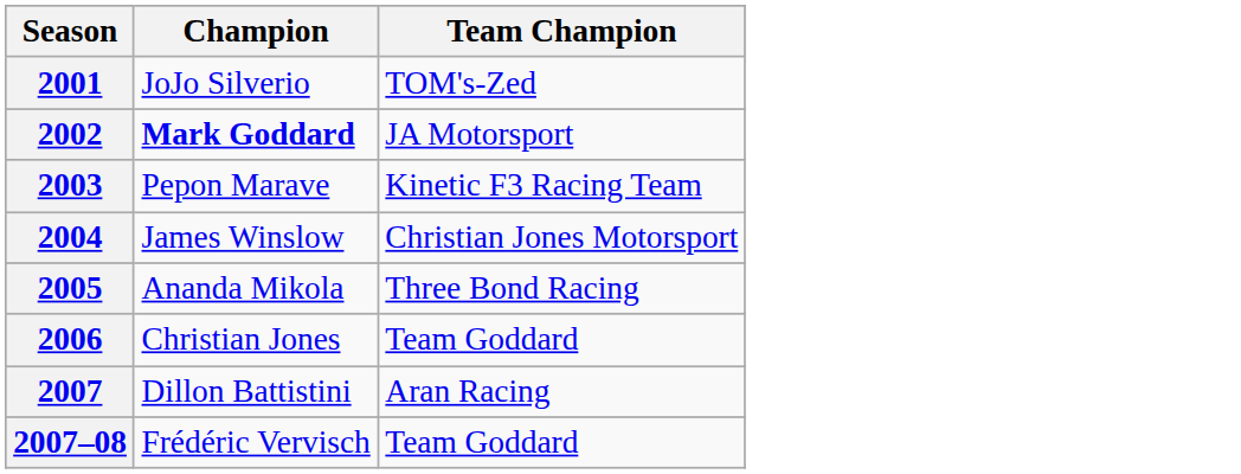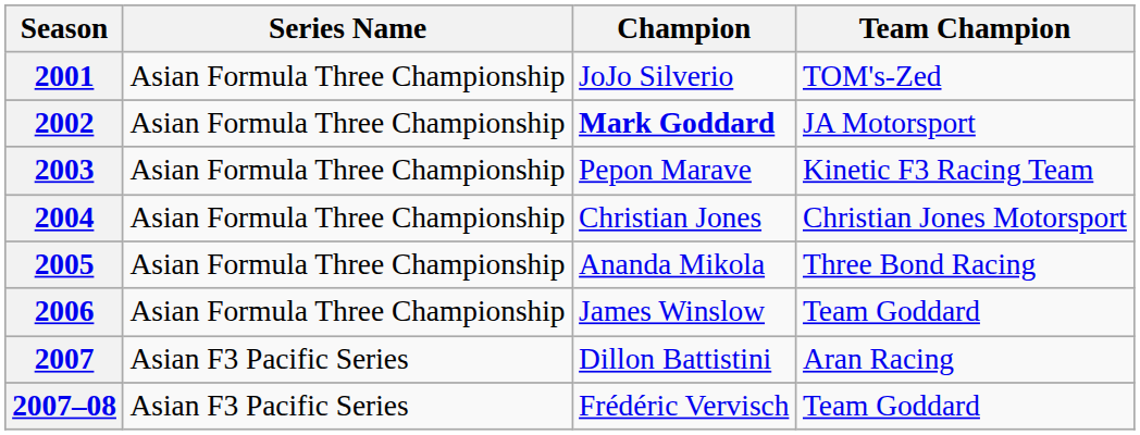+ column: Series Name | Asian Formula Three Championship | Asian Formula Three Championship | Asian Formula Three Championship | Asian Formula Three Championship | Asian Formula Three Championship | Asian Formula Three Championship | Asian F3 Pacific Series | Asian F3 Pacific Series
2004 | Champion: James Winslow -> Christian Jones
2006 | Champion: Christian Jones -> James Winslow
